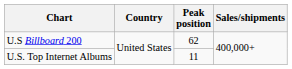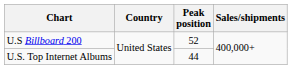U.S Billboard 200 | Peak position: 62 -> 52
U.S. Top Internet Albums | Peak position: 11 -> 44
